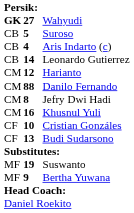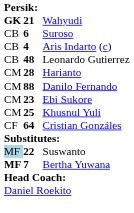Wahyudi | column 2: 27 -> 21
Suroso | column 2: 5 -> 6
Leonardo Gutierrez | column 2: 14 -> 48
Harianto | column 2: 12 -> 28
- row: CM | 8 | Jefry Dwi Hadi
+ row: CM | 23 | Ebi Sukore
Khusnul Yuli | column 2: 16 -> 25
Cristian Gonzáles | column 2: 10 -> 64
- row: CF | 13 | Budi Sudarsono
Suswanto | column 1: no background -> lightblue background
Suswanto | column 2: 19 -> 22
Bertha Yuwana | column 1: normal -> bold
Bertha Yuwana | column 2: 9 -> 7
